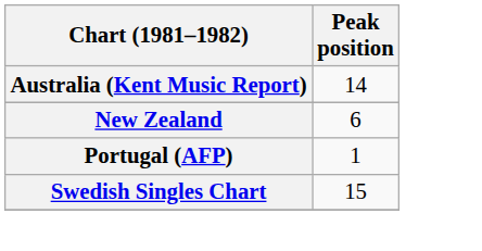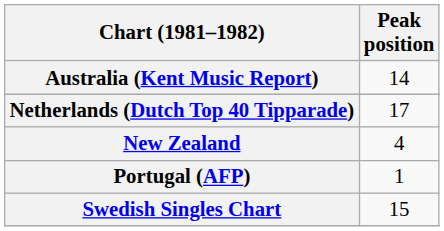+ row: Netherlands (Dutch Top 40 Tipparade) | 17
New Zealand | Peak position: 6 -> 4
